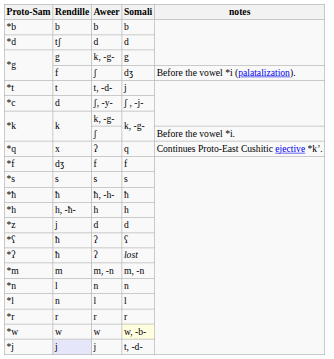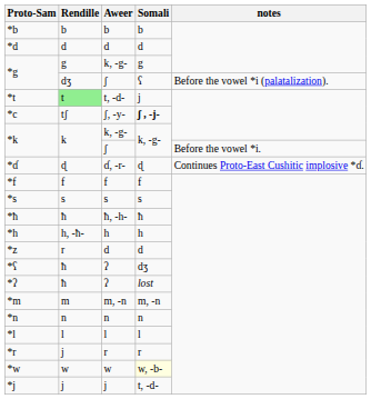*d | Rendille: tʃ -> d
*g / ʃ | Rendille: f -> dʒ
*g / ʃ | Somali: dʒ -> ʕ
*t | Rendille: no background -> lightgreen background
*c | Rendille: d -> tʃ
*c | Somali: normal -> bold
+ row: *ɗ | ɖ | ɗ, -r- | ɖ | Continues Proto-East Cushitic implosive *ɗ.
- row: *q | x | ʔ | q | Continues Proto-East Cushitic ejective *kʼ.
*f | Rendille: dʒ -> f
*z | Rendille: j -> r
*ʕ | Somali: ʕ -> dʒ
*n | Rendille: l -> n
*l | Rendille: n -> l
*r | Rendille: r -> j
*j | Rendille: lavender background -> no background
